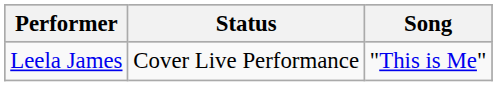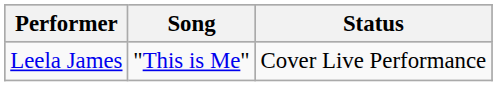columns swapped: Song <-> Status
